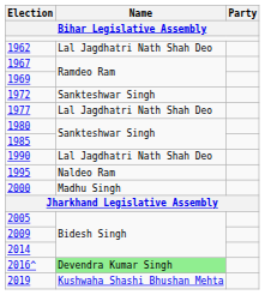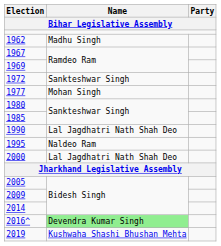1962 | Name: Lal Jagdhatri Nath Shah Deo -> Madhu Singh
1977 | Name: Lal Jagdhatri Nath Shah Deo -> Mohan Singh
2000 | Name: Madhu Singh -> Lal Jagdhatri Nath Shah Deo
